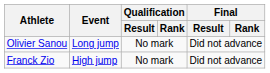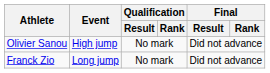Olivier Sanou | Event: Long jump -> High jump
Franck Zio | Event: High jump -> Long jump
